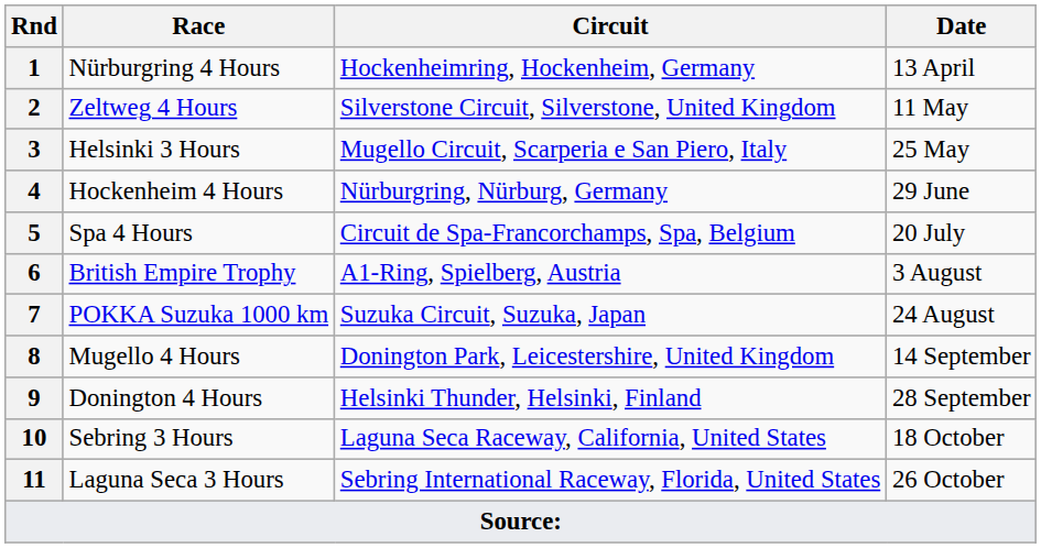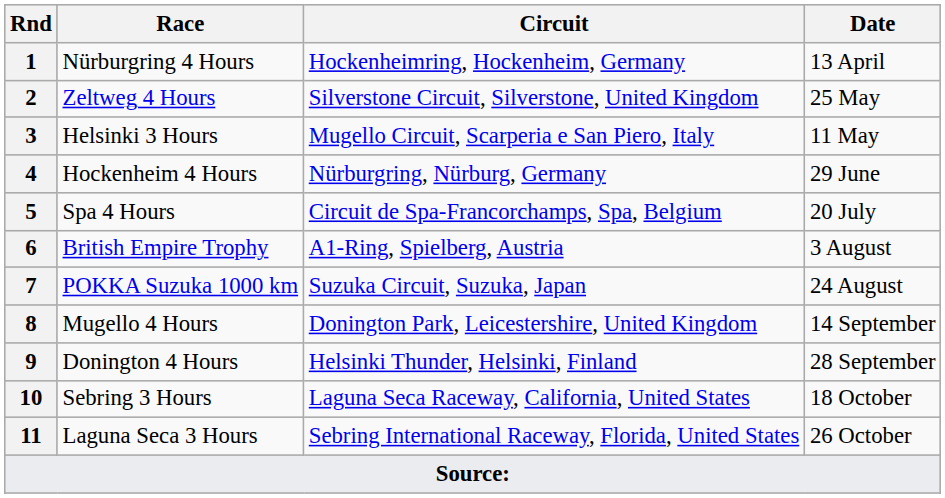2 | Date: 11 May -> 25 May
3 | Date: 25 May -> 11 May
